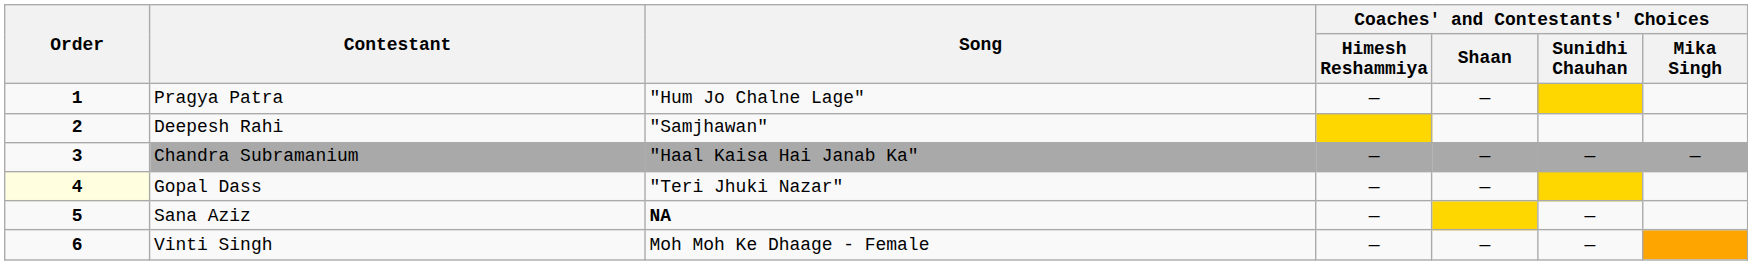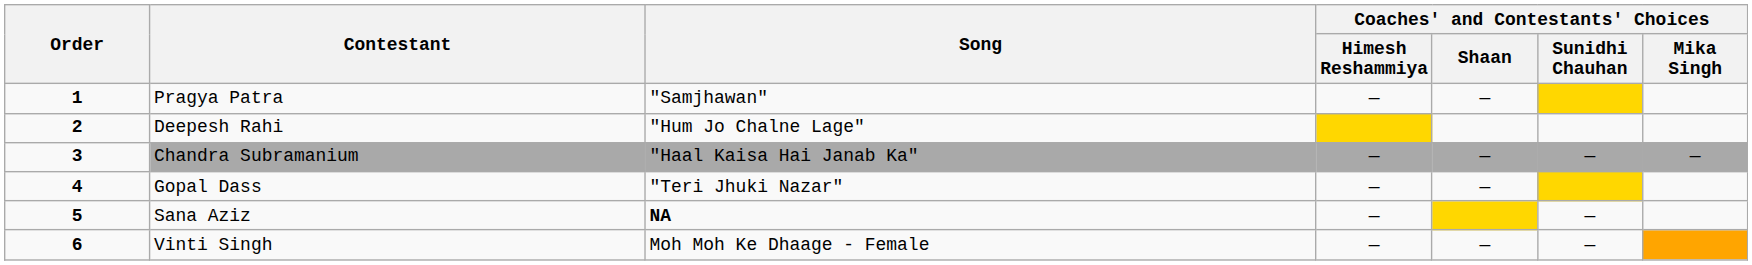Pragya Patra | Song: "Hum Jo Chalne Lage" -> "Samjhawan"
Deepesh Rahi | Song: "Samjhawan" -> "Hum Jo Chalne Lage"
Gopal Dass | Order: lightyellow background -> no background
